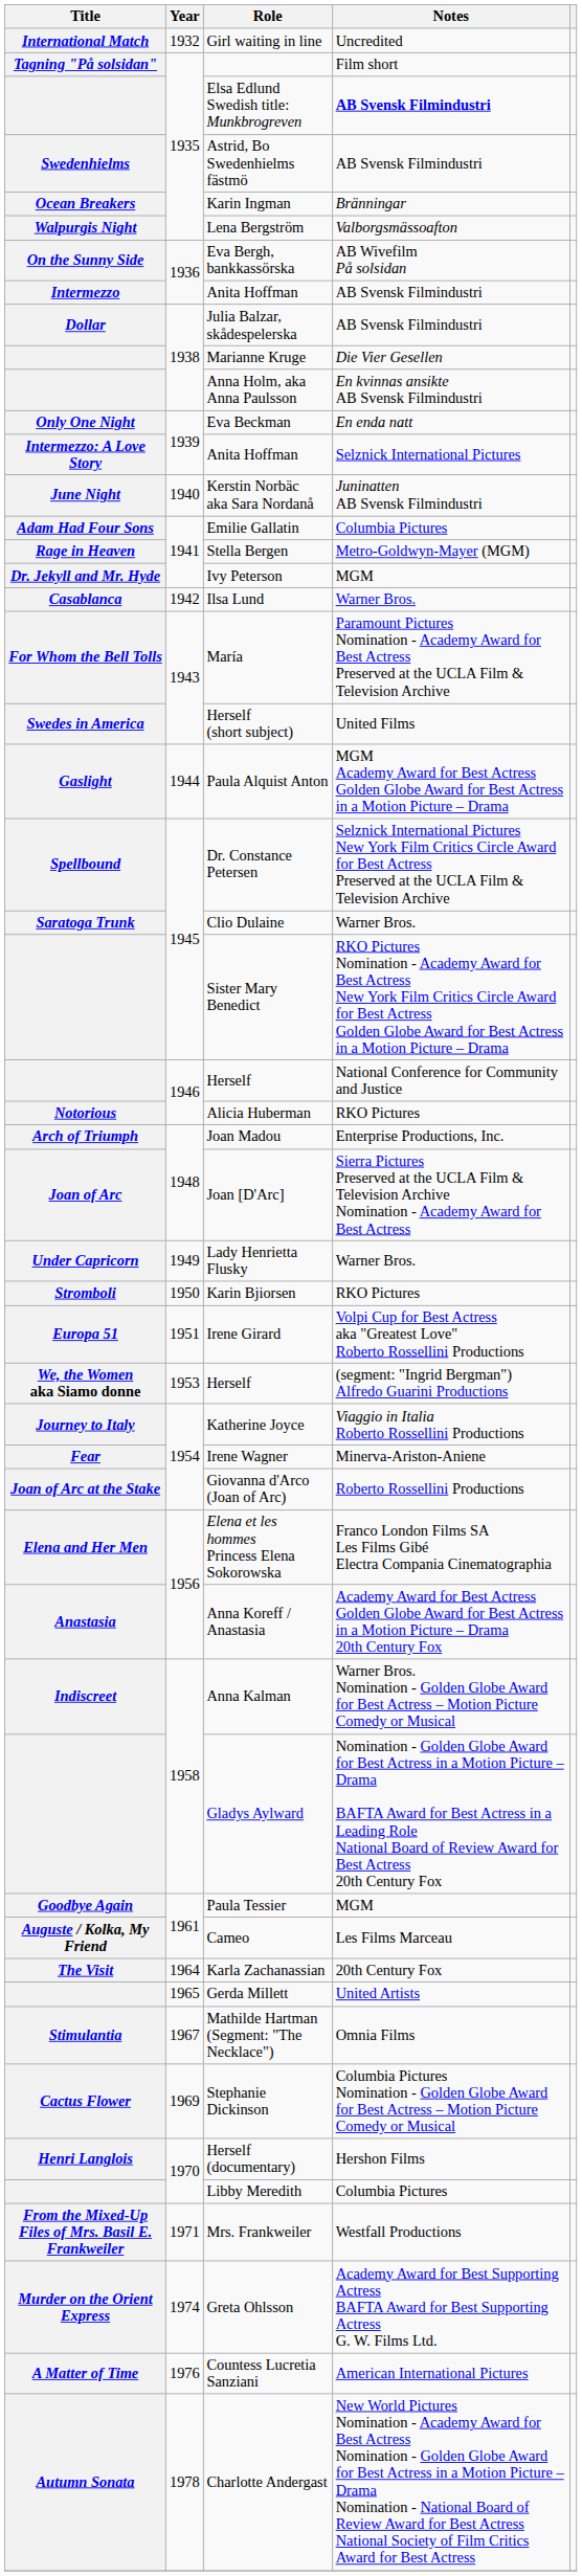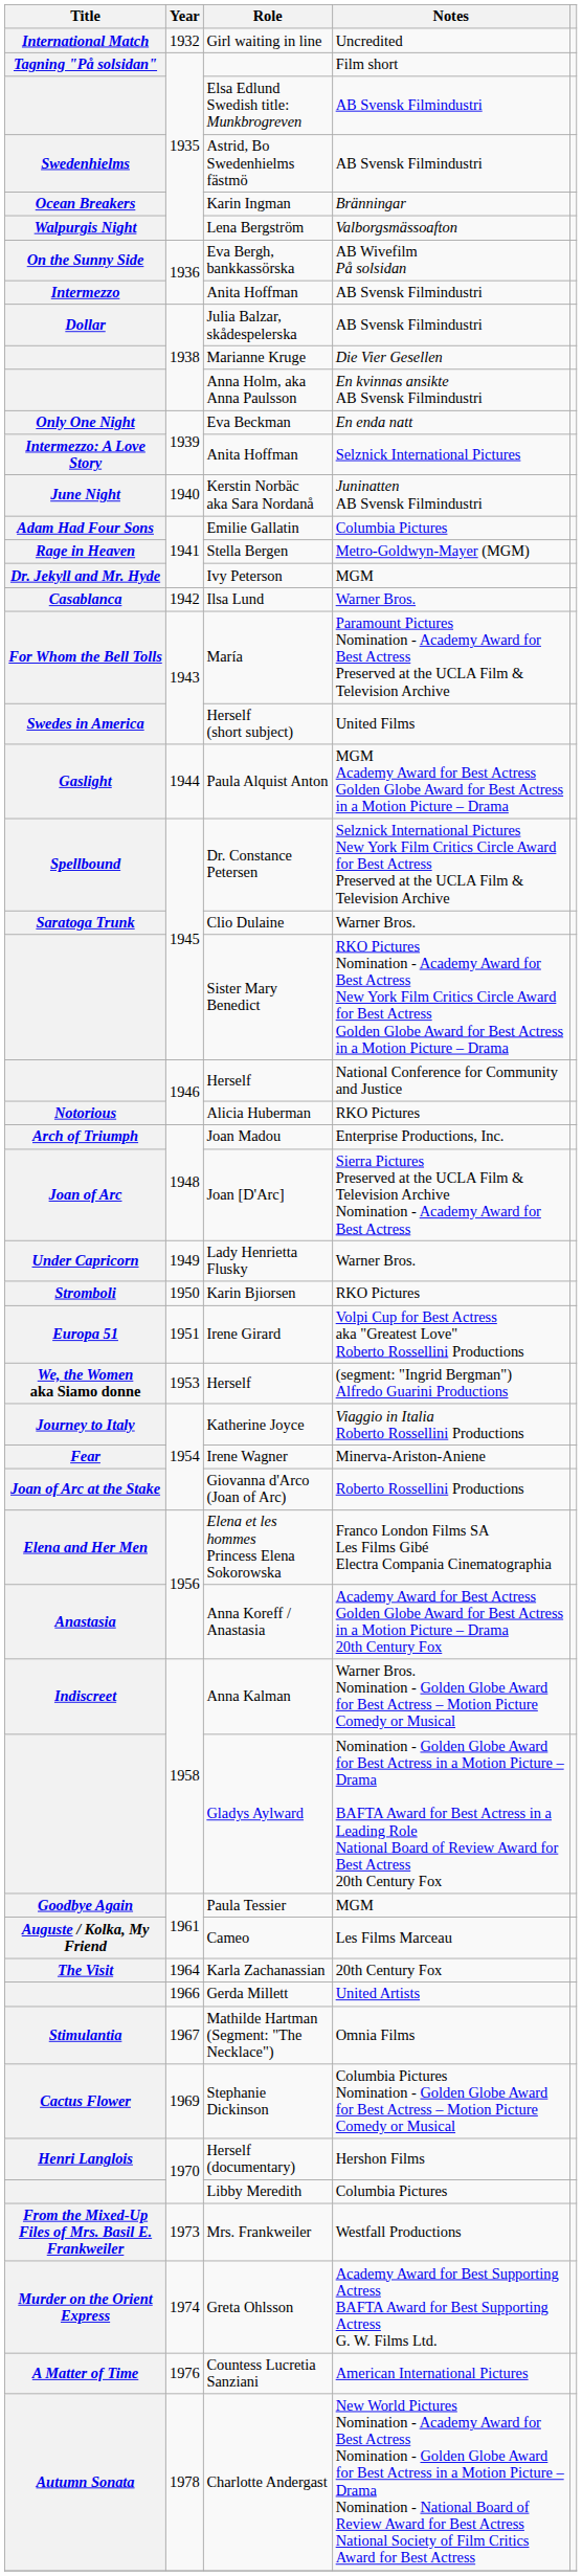Elsa Edlund Swedish title: Munkbrogreven | Notes: bold -> normal
Gerda Millett | Year: 1965 -> 1966
Mrs. Frankweiler | Year: 1971 -> 1973
